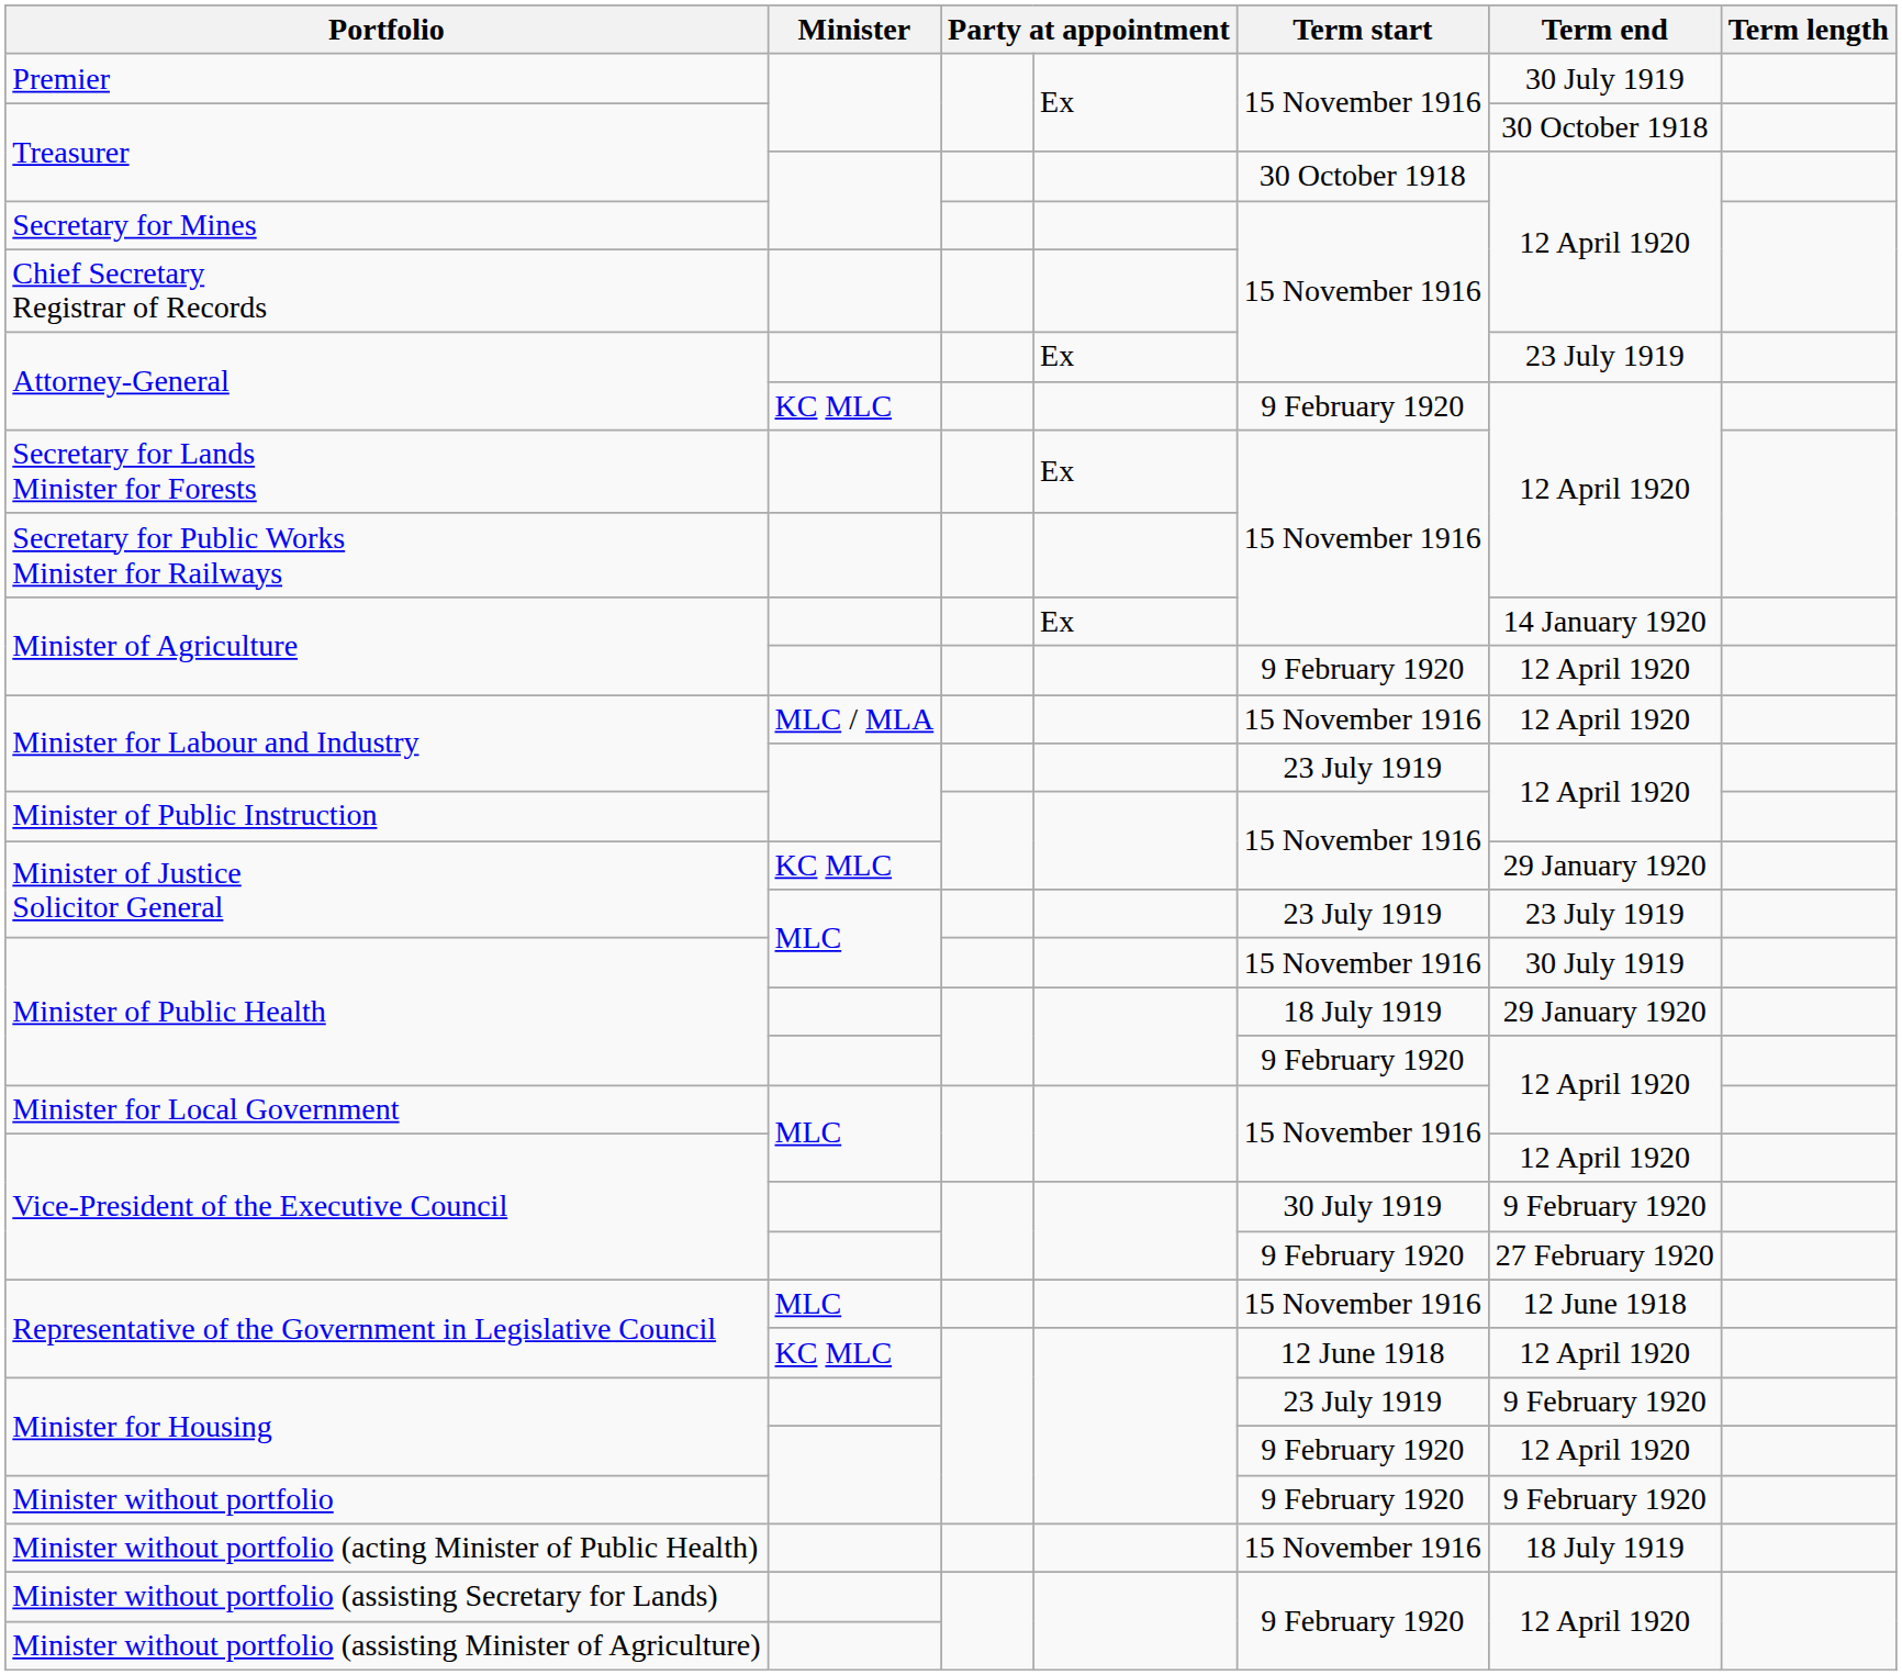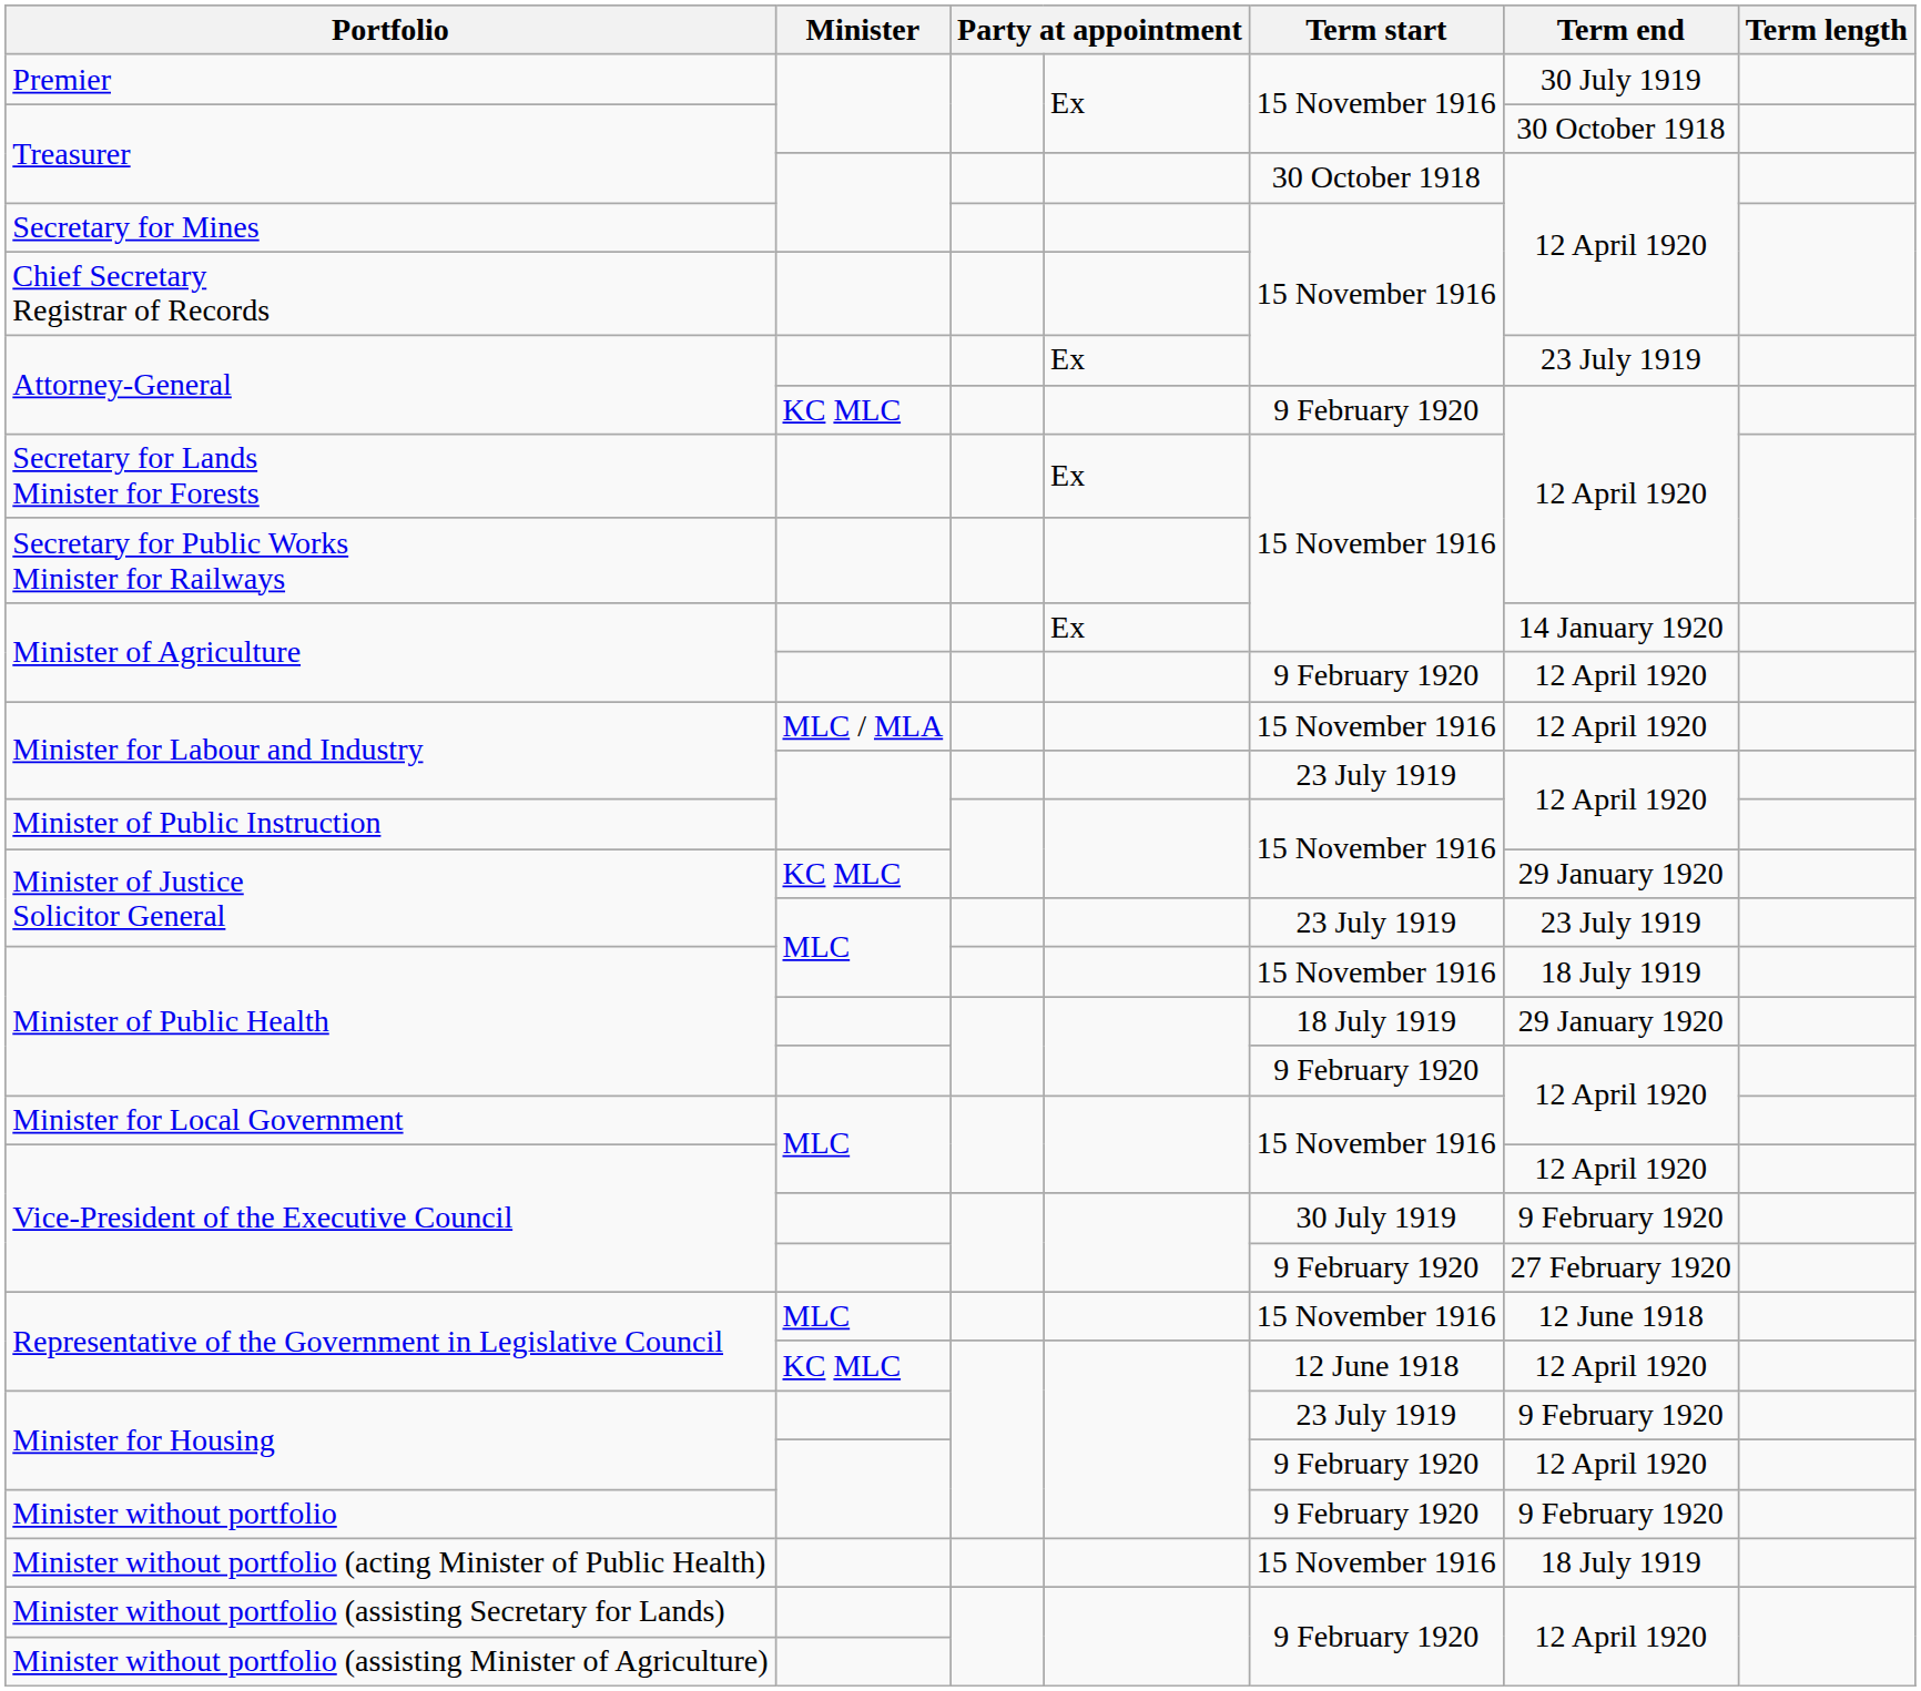Minister of Public Health / MLC | Term end: 30 July 1919 -> 18 July 1919
